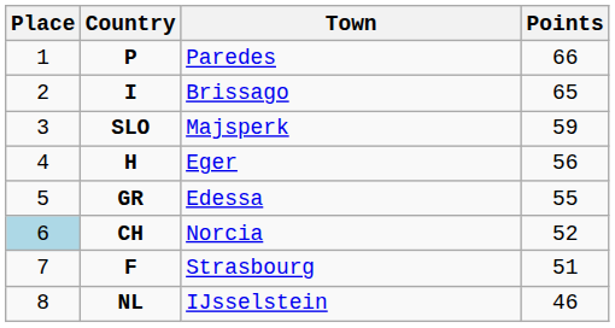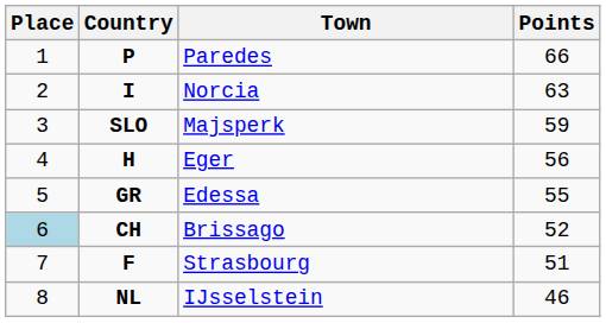I | Town: Brissago -> Norcia
I | Points: 65 -> 63
CH | Town: Norcia -> Brissago
